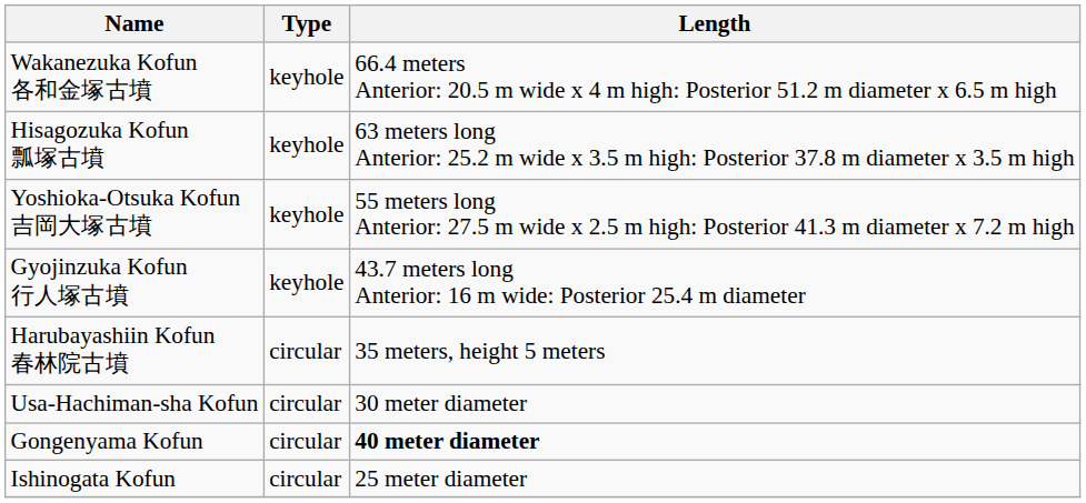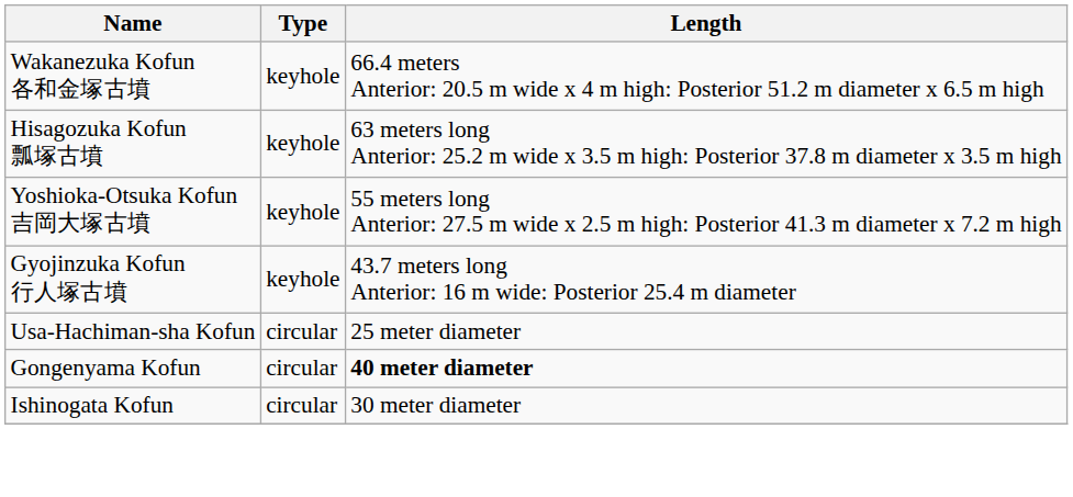- row: Harubayashiin Kofun 春林院古墳 | circular | 35 meters, height 5 meters
Usa-Hachiman-sha Kofun | Length: 30 meter diameter -> 25 meter diameter
Ishinogata Kofun | Length: 25 meter diameter -> 30 meter diameter
